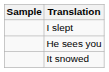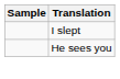- row: It snowed
